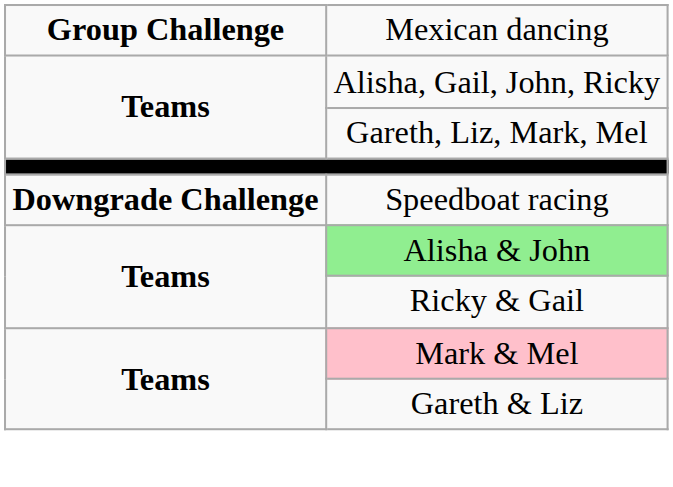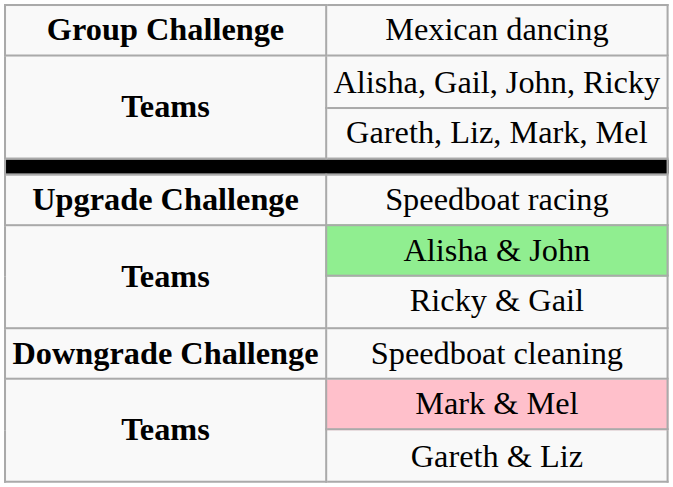Speedboat racing | column 1: Downgrade Challenge -> Upgrade Challenge
+ row: Downgrade Challenge | Speedboat cleaning
